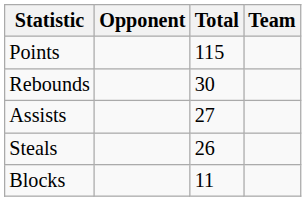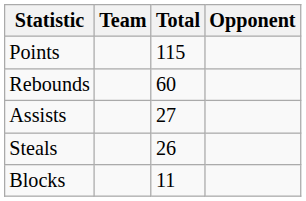columns swapped: Team <-> Opponent
Rebounds | Total: 30 -> 60
